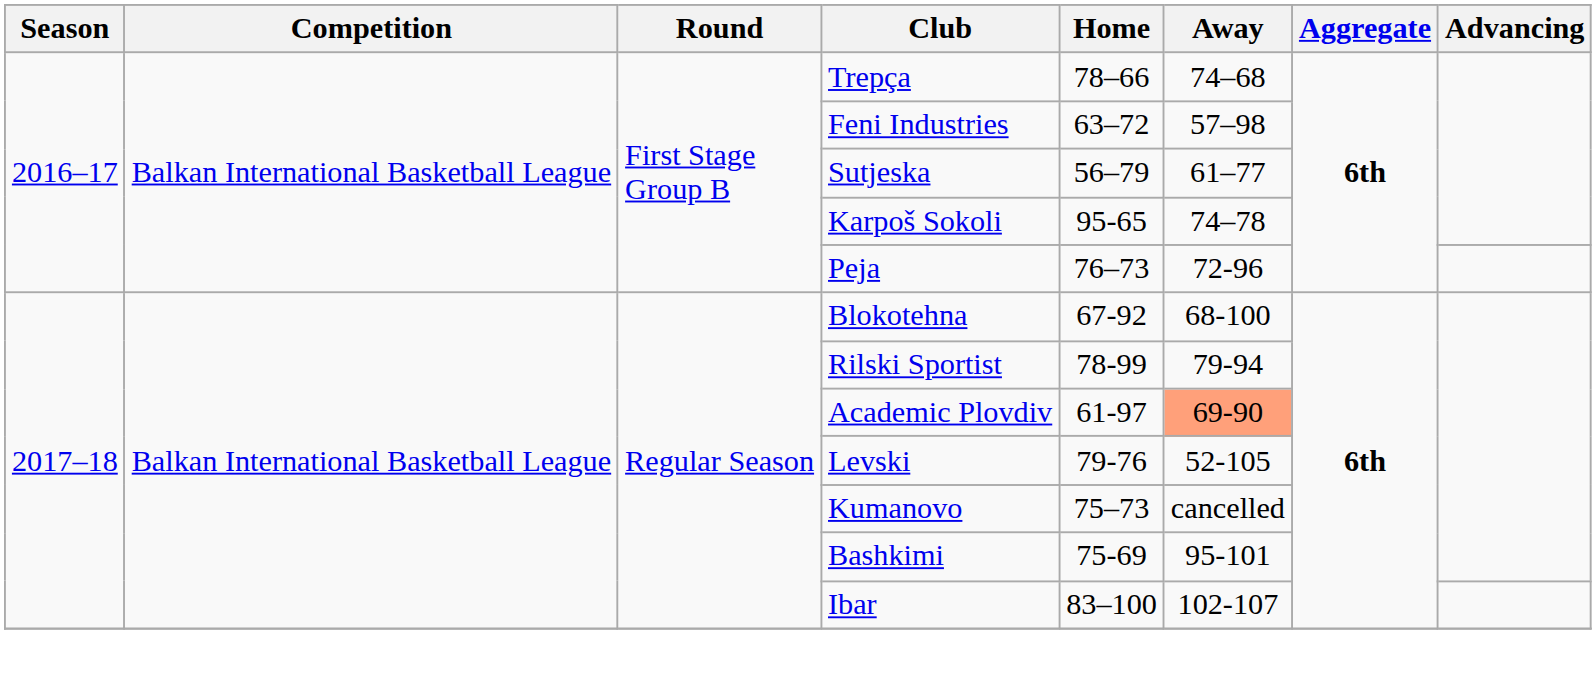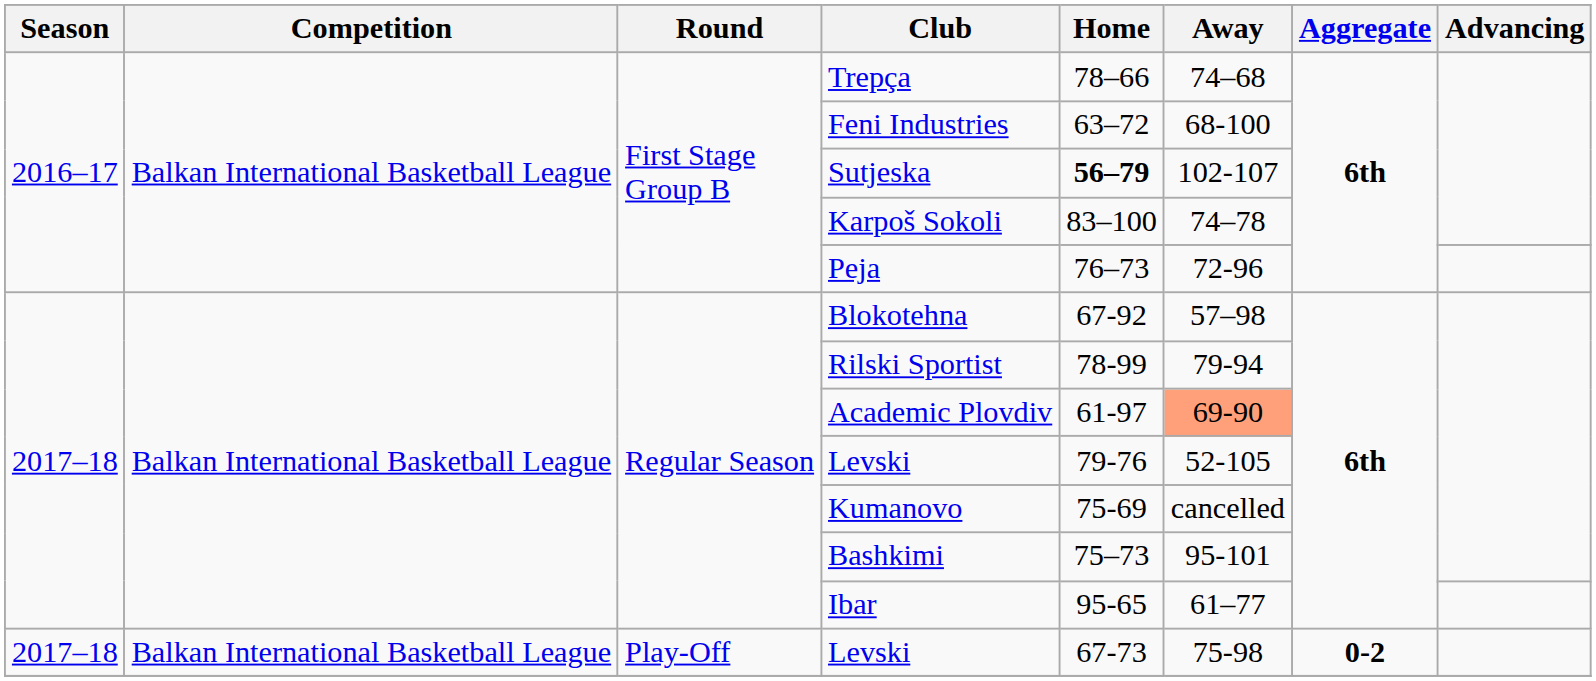Feni Industries | Away: 57–98 -> 68-100
Sutjeska | Home: normal -> bold
Sutjeska | Away: 61–77 -> 102-107
Karpoš Sokoli | Home: 95-65 -> 83–100
Blokotehna | Away: 68-100 -> 57–98
Kumanovo | Home: 75–73 -> 75-69
Bashkimi | Home: 75-69 -> 75–73
Ibar | Home: 83–100 -> 95-65
Ibar | Away: 102-107 -> 61–77
+ row: 2017–18 | Balkan International Basketball League | Play-Off | Levski | 67-73 | 75-98 | 0-2
